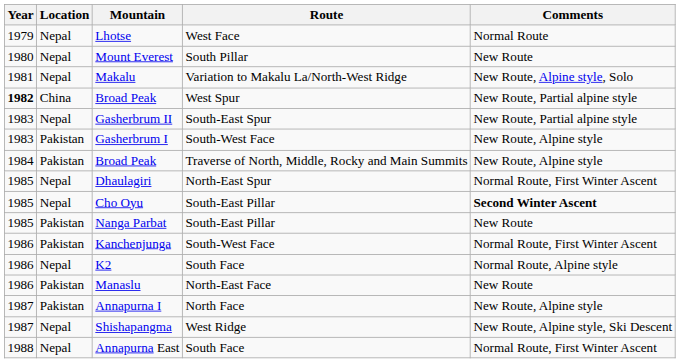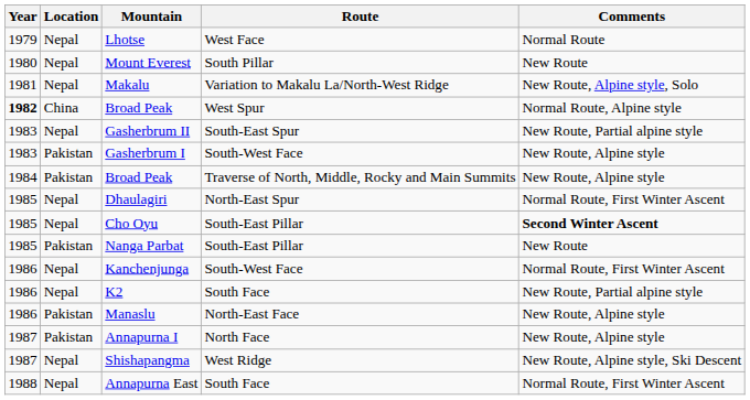Broad Peak / West Spur | Comments: New Route, Partial alpine style -> Normal Route, Alpine style
Kanchenjunga | Location: Pakistan -> Nepal
K2 | Comments: Normal Route, Alpine style -> New Route, Partial alpine style
Manaslu | Comments: New Route -> New Route, Alpine style
